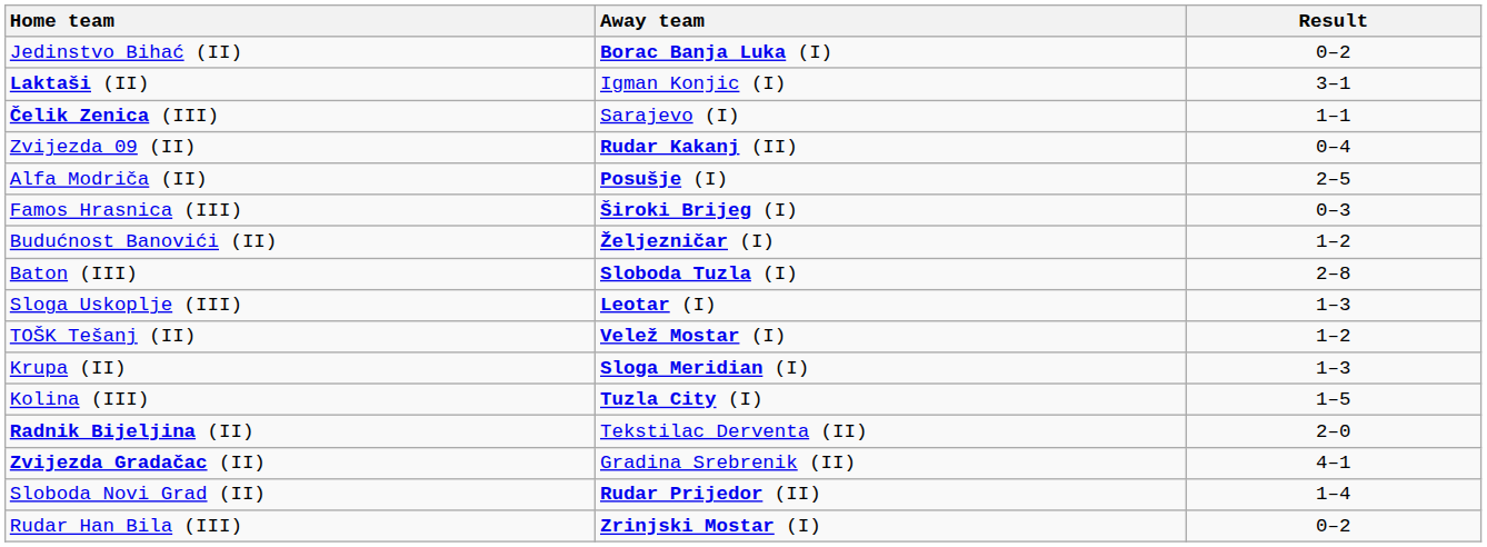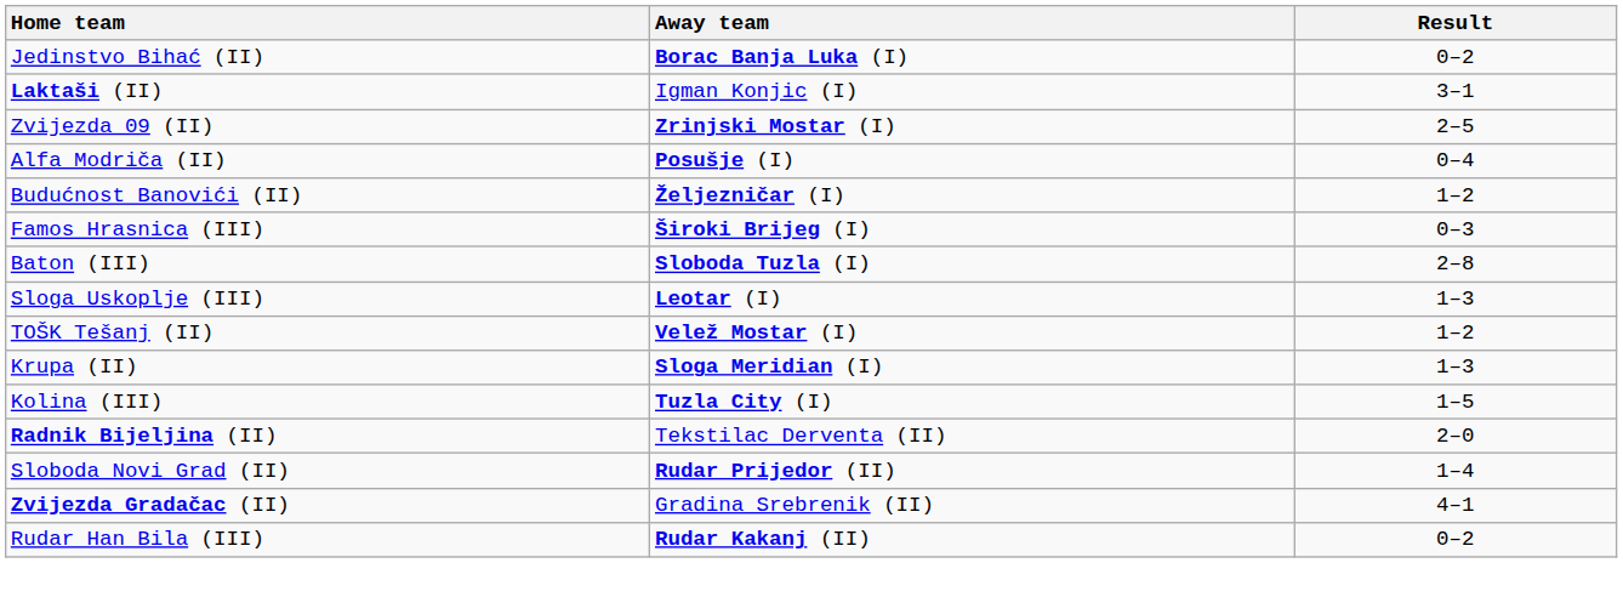- row: Čelik Zenica (III) | Sarajevo (I) | 1–1
Zvijezda 09 (II) | Away team: Rudar Kakanj (II) -> Zrinjski Mostar (I)
Zvijezda 09 (II) | Result: 0–4 -> 2–5
Alfa Modriča (II) | Result: 2–5 -> 0–4
rows swapped: Budućnost Banovići (II) <-> Famos Hrasnica (III)
rows swapped: Zvijezda Gradačac (II) <-> Sloboda Novi Grad (II)
Rudar Han Bila (III) | Away team: Zrinjski Mostar (I) -> Rudar Kakanj (II)
